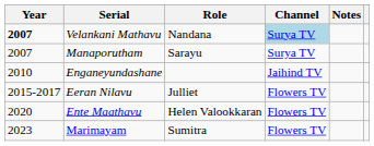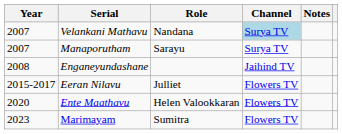Velankani Mathavu | Year: bold -> normal
Enganeyundashane | Year: 2010 -> 2008
